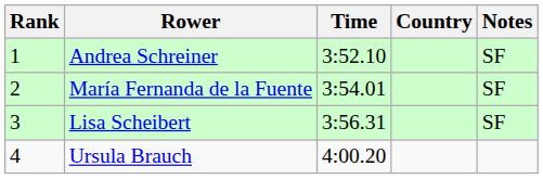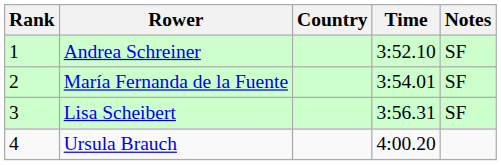columns swapped: Country <-> Time
